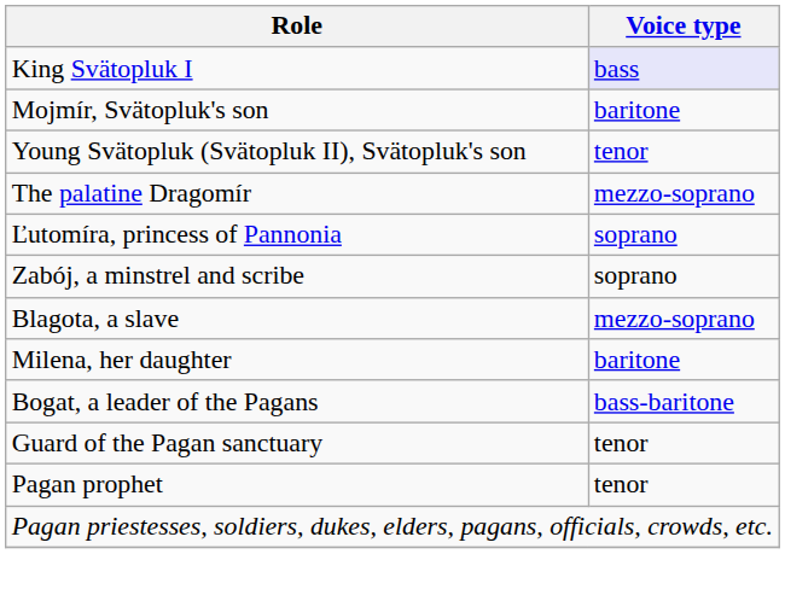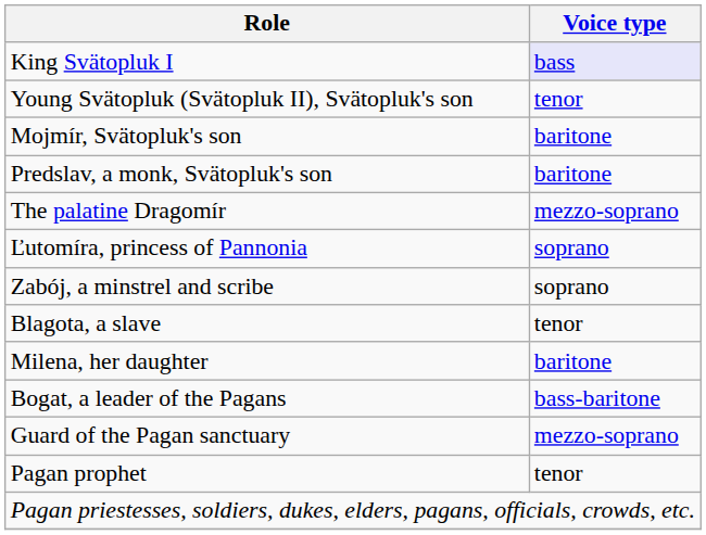rows swapped: Mojmír, Svätopluk's son <-> Young Svätopluk (Svätopluk II), Svätopluk's son
+ row: Predslav, a monk, Svätopluk's son | baritone
Blagota, a slave | Voice type: mezzo-soprano -> tenor
Guard of the Pagan sanctuary | Voice type: tenor -> mezzo-soprano
